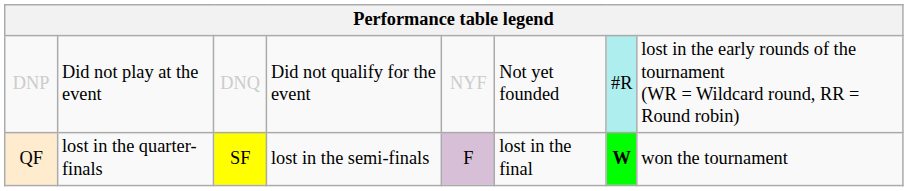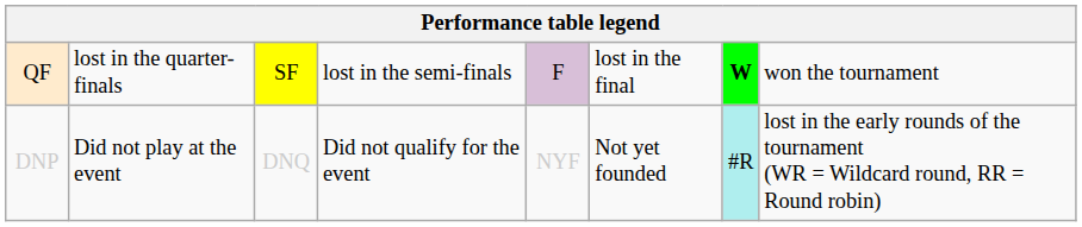rows swapped: DNP <-> QF
